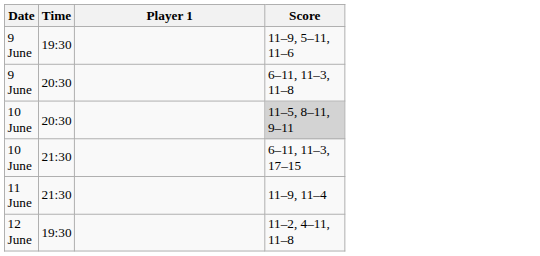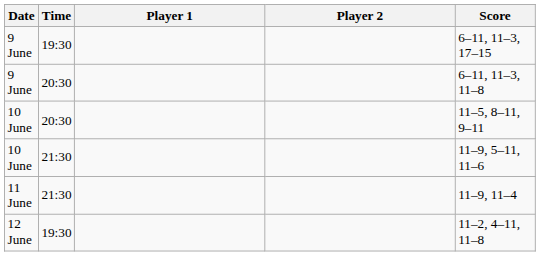+ column: Player 2
9 June / 19:30 | Score: 11–9, 5–11, 11–6 -> 6–11, 11–3, 17–15
10 June / 20:30 | Score: lightgrey background -> no background
10 June / 21:30 | Score: 6–11, 11–3, 17–15 -> 11–9, 5–11, 11–6
